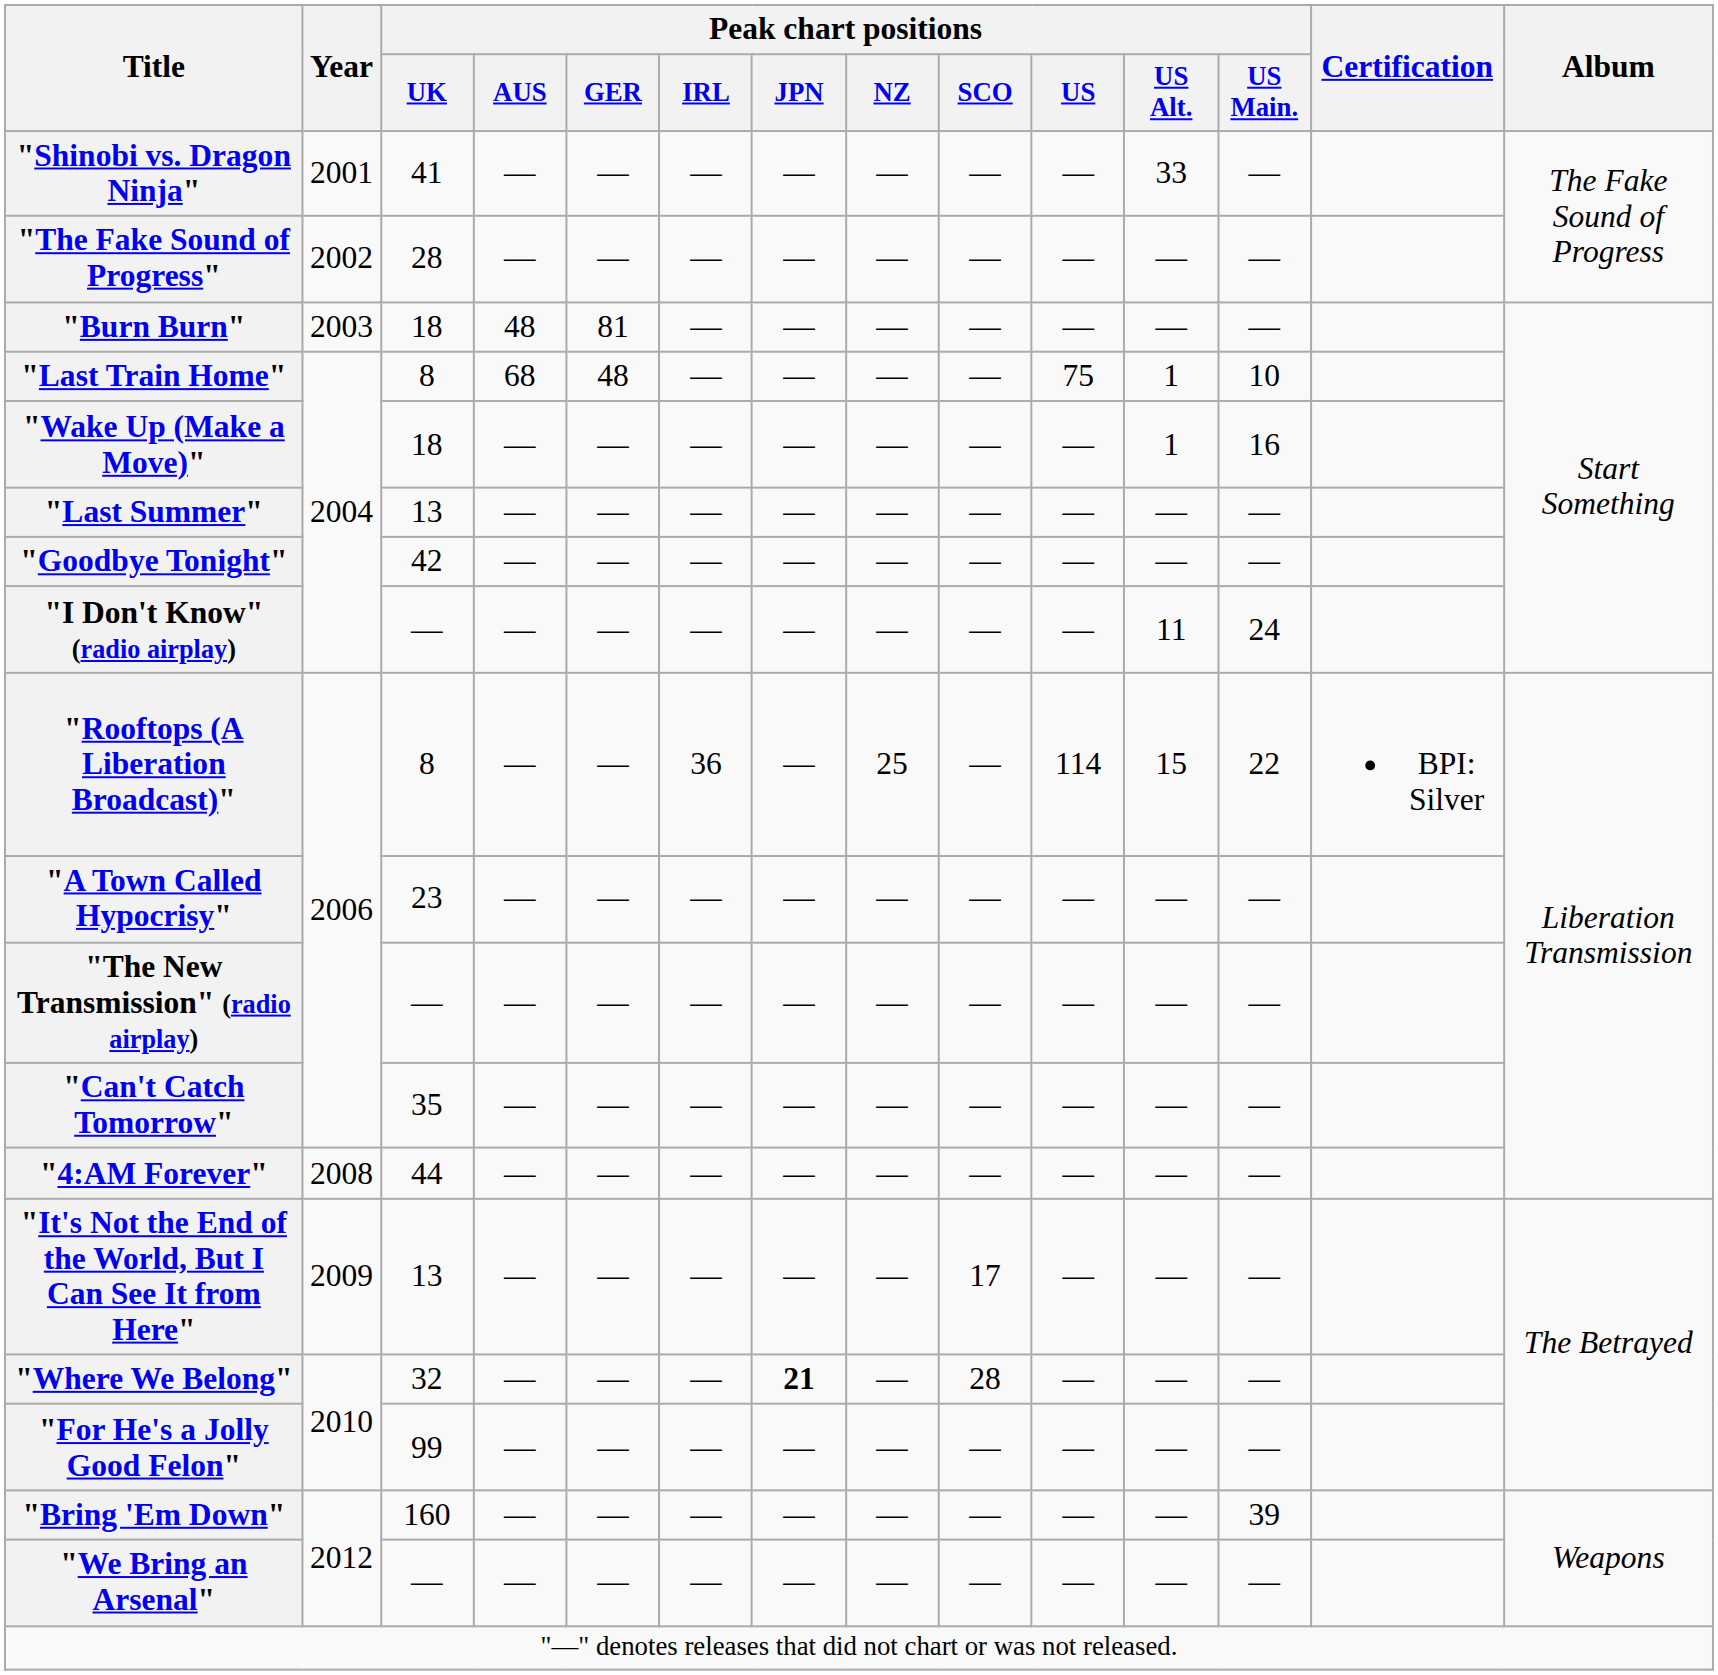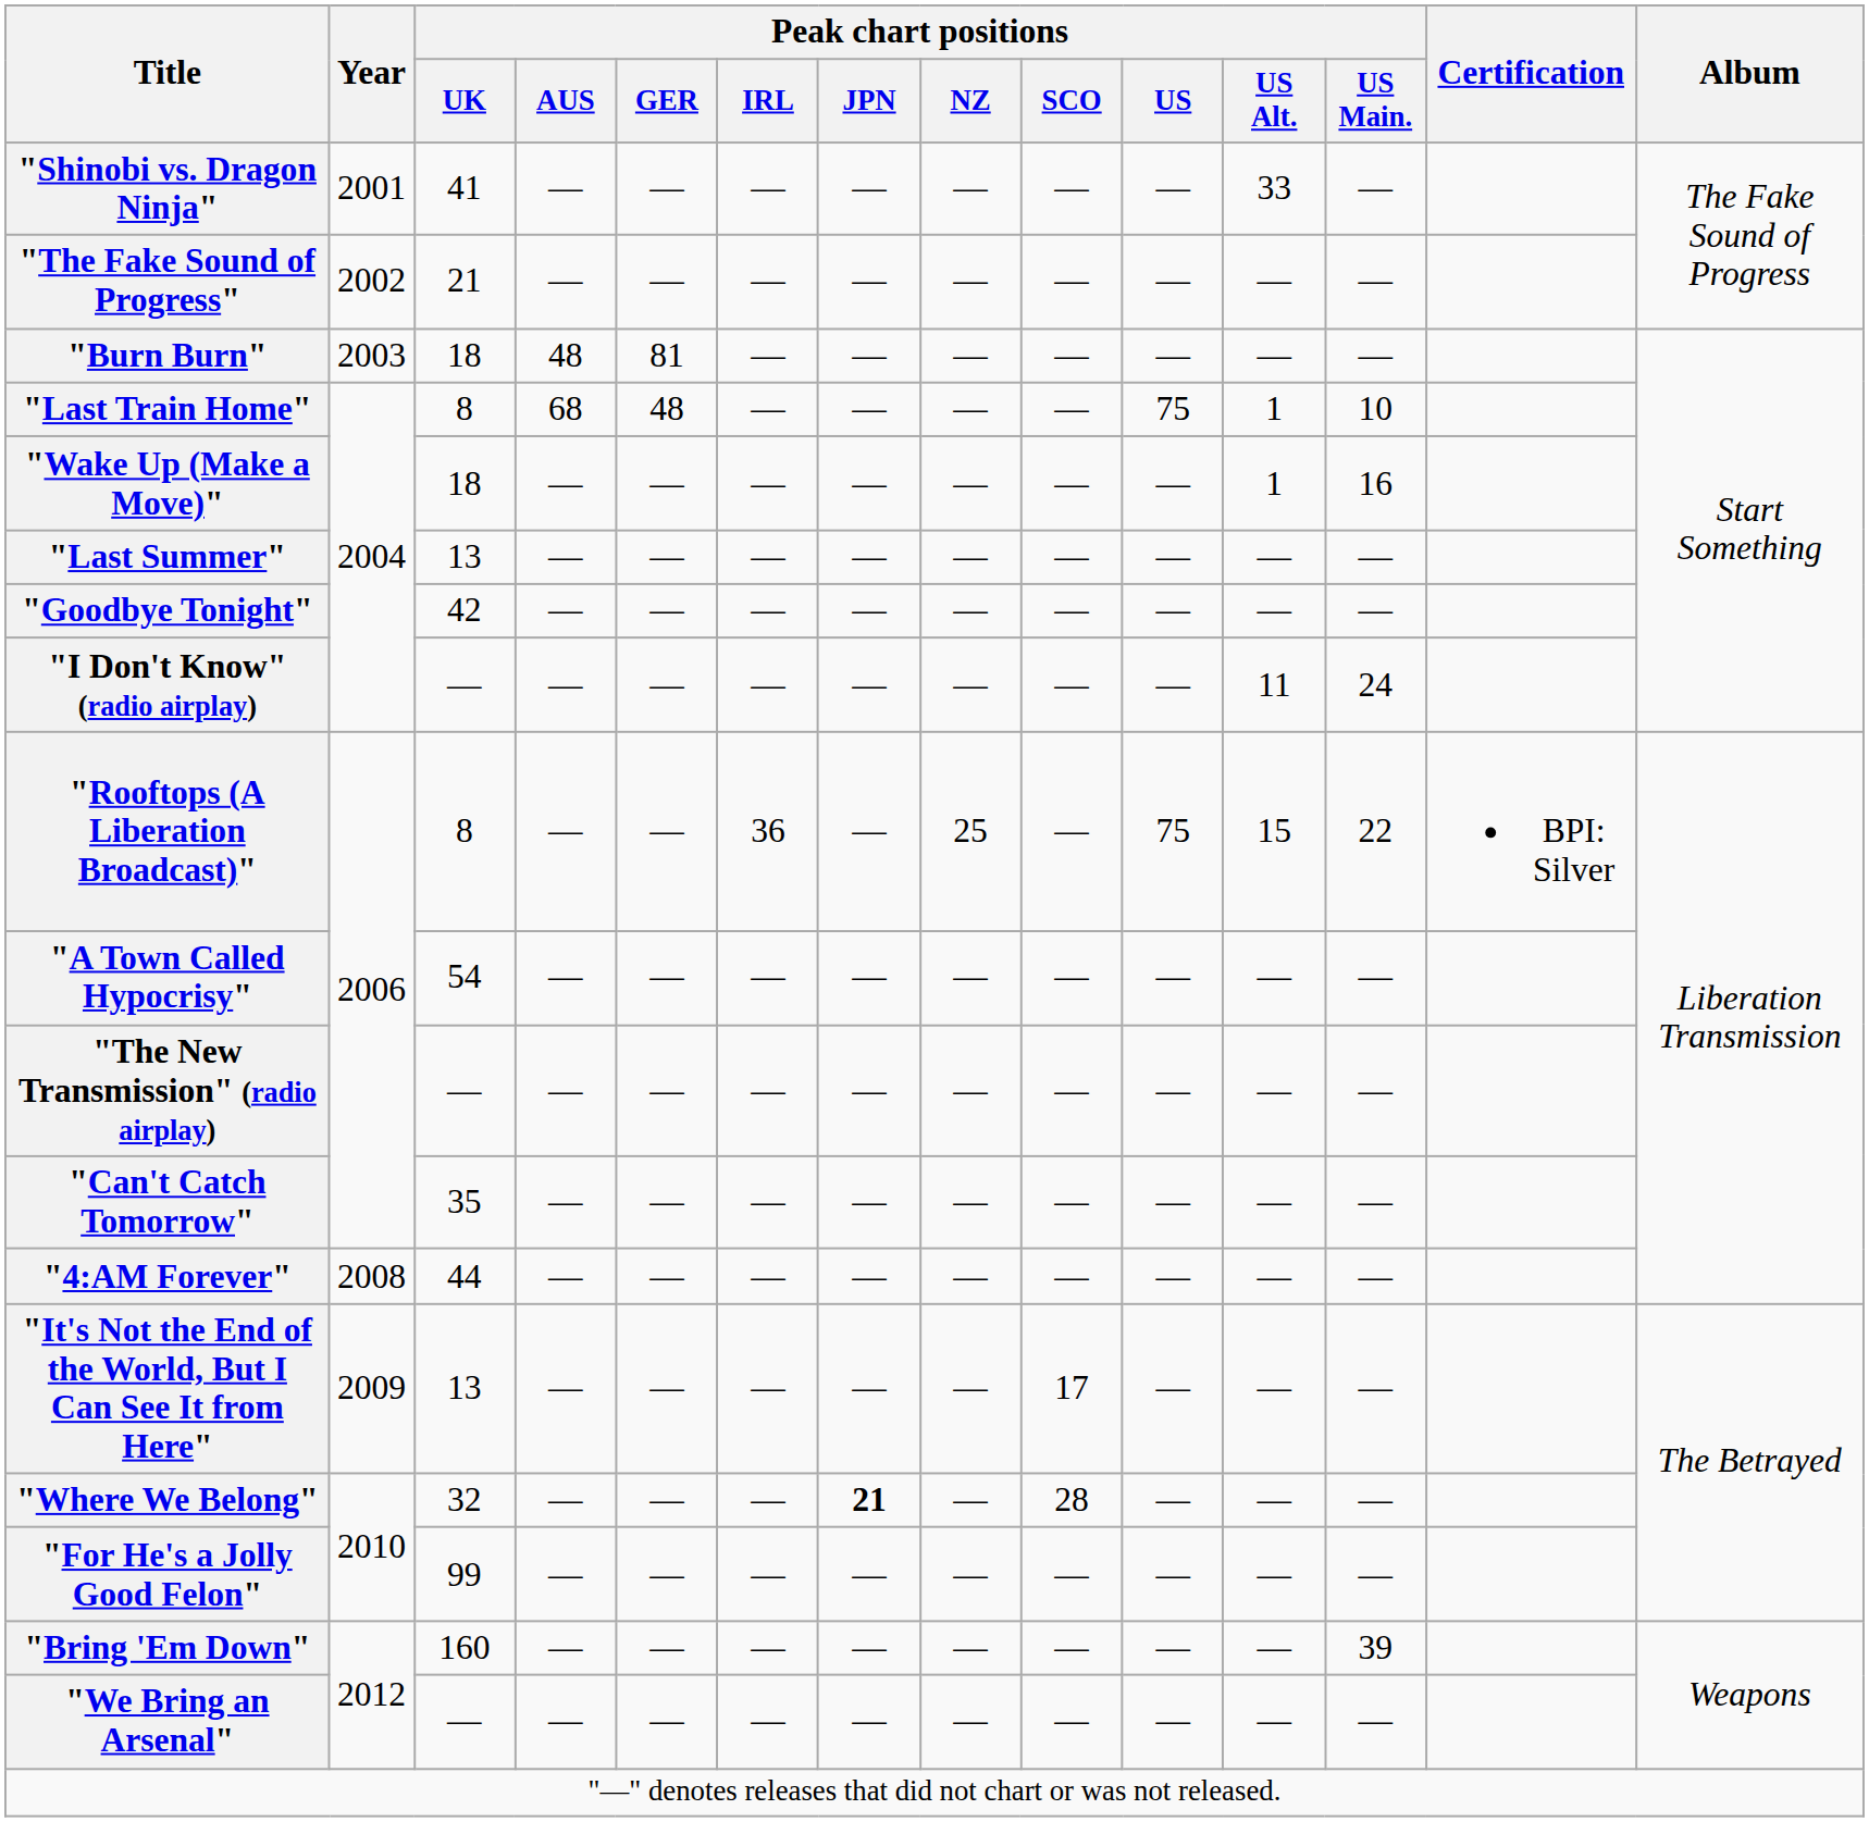"The Fake Sound of Progress" | Peak chart positions / UK: 28 -> 21
"Rooftops (A Liberation Broadcast)" | Peak chart positions / US: 114 -> 75
"A Town Called Hypocrisy" | Peak chart positions / UK: 23 -> 54
